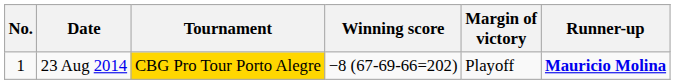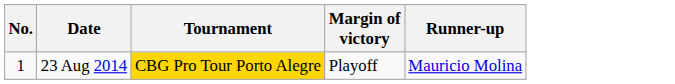- column: Winning score | −8 (67-69-66=202)
23 Aug 2014 | Runner-up: bold -> normal
